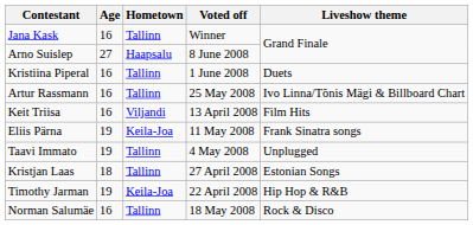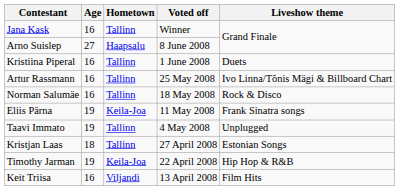rows swapped: Norman Salumäe <-> Keit Triisa
